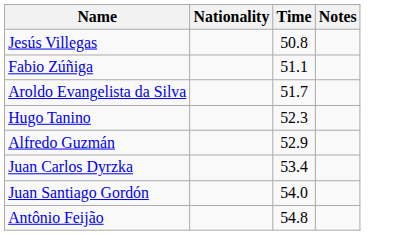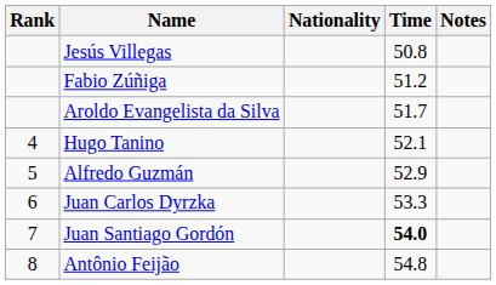+ column: Rank | 4 | 5 | 6 | 7 | 8
Fabio Zúñiga | Time: 51.1 -> 51.2
Hugo Tanino | Time: 52.3 -> 52.1
Juan Carlos Dyrzka | Time: 53.4 -> 53.3
Juan Santiago Gordón | Time: normal -> bold
